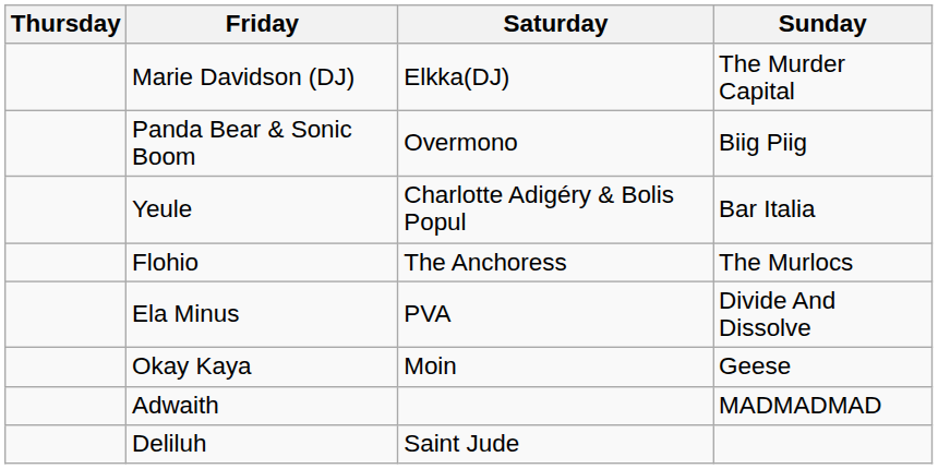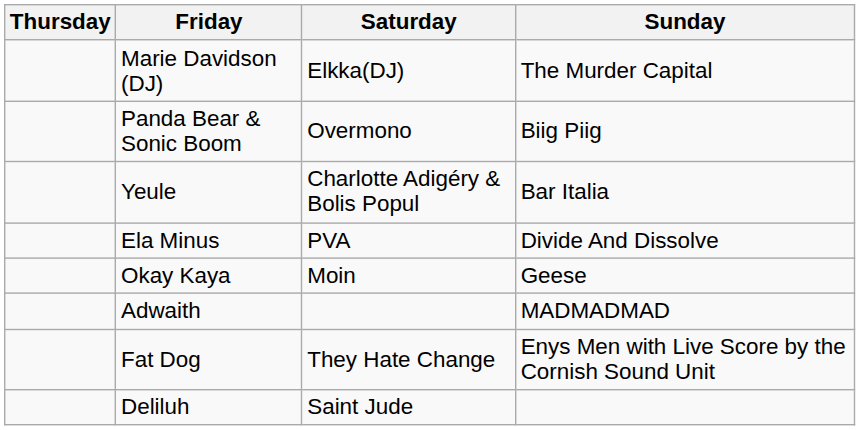- row: Flohio | The Anchoress | The Murlocs
+ row: Fat Dog | They Hate Change | Enys Men with Live Score by the Cornish Sound Unit
